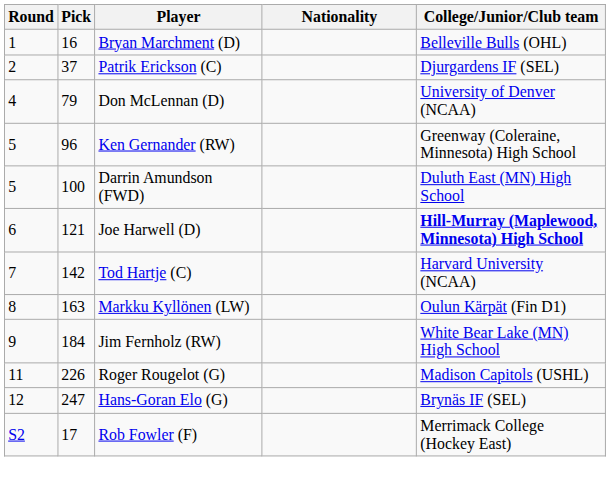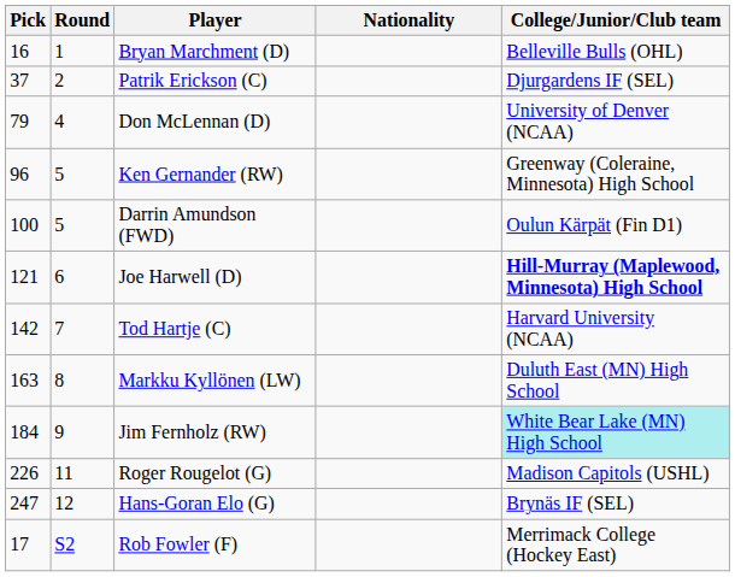columns swapped: Round <-> Pick
Darrin Amundson (FWD) | College/Junior/Club team: Duluth East (MN) High School -> Oulun Kärpät (Fin D1)
Markku Kyllönen (LW) | College/Junior/Club team: Oulun Kärpät (Fin D1) -> Duluth East (MN) High School
Jim Fernholz (RW) | College/Junior/Club team: no background -> paleturquoise background
